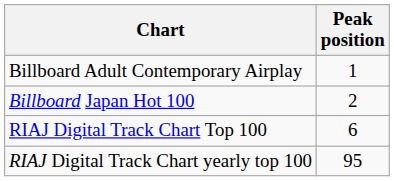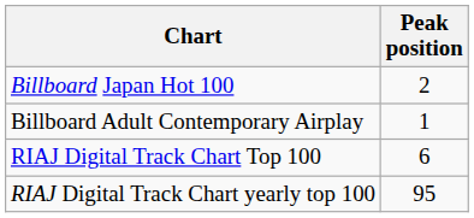rows swapped: Billboard Japan Hot 100 <-> Billboard Adult Contemporary Airplay
